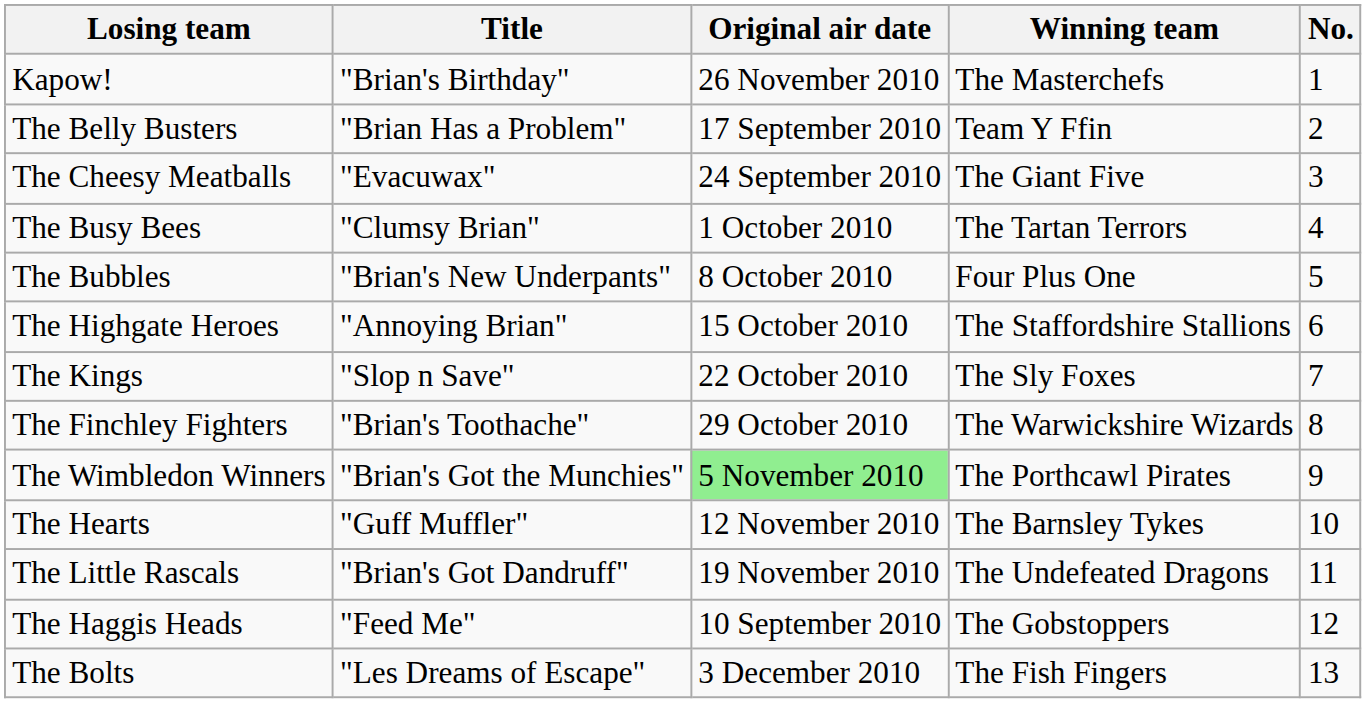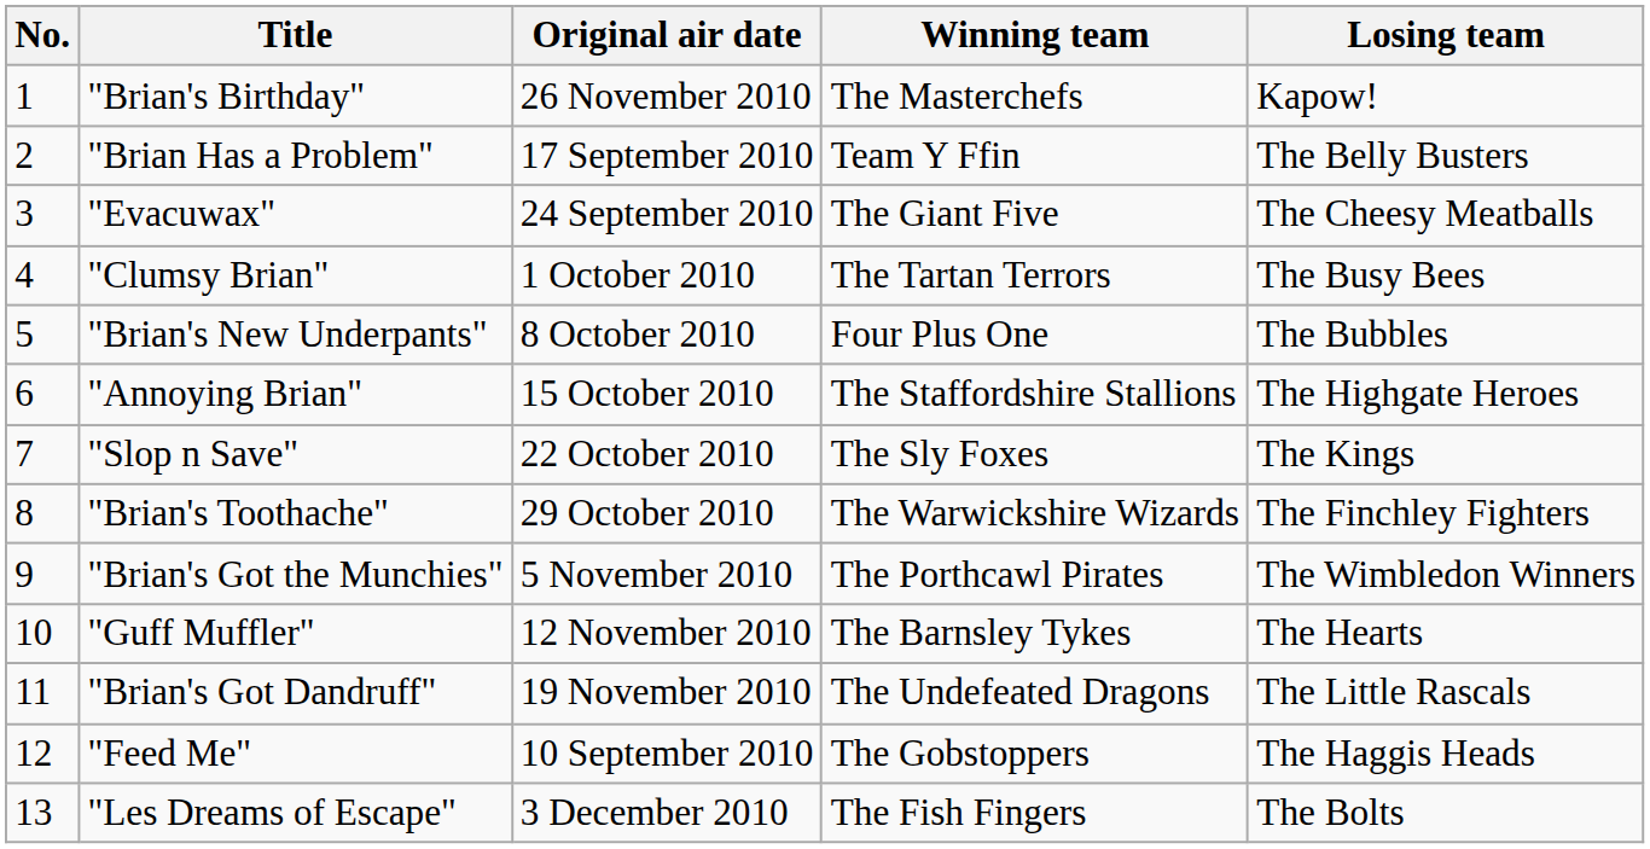columns swapped: No. <-> Losing team
"Brian's Got the Munchies" | Original air date: lightgreen background -> no background
